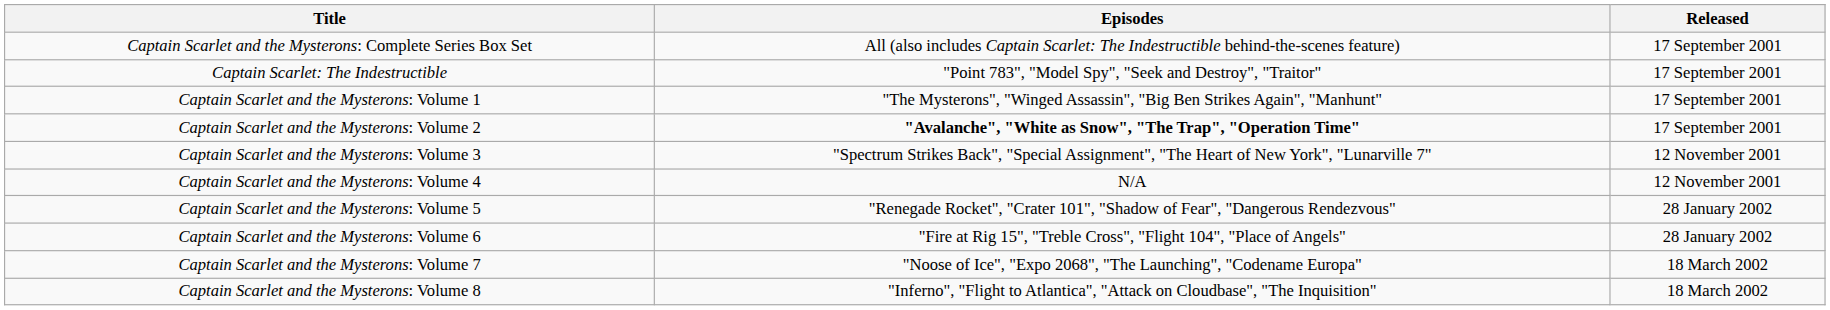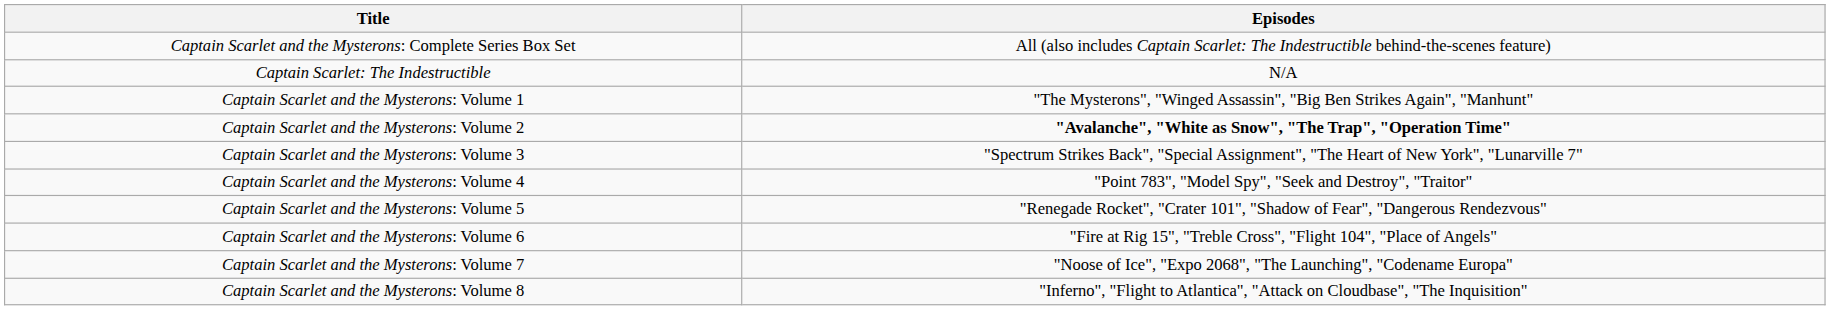- column: Released | 17 September 2001 | 17 September 2001 | 17 September 2001 | 17 September 2001 | 12 November 2001 | 12 November 2001 | 28 January 2002 | 28 January 2002 | 18 March 2002 | 18 March 2002
Captain Scarlet: The Indestructible | Episodes: "Point 783", "Model Spy", "Seek and Destroy", "Traitor" -> N/A
Captain Scarlet and the Mysterons: Volume 4 | Episodes: N/A -> "Point 783", "Model Spy", "Seek and Destroy", "Traitor"
